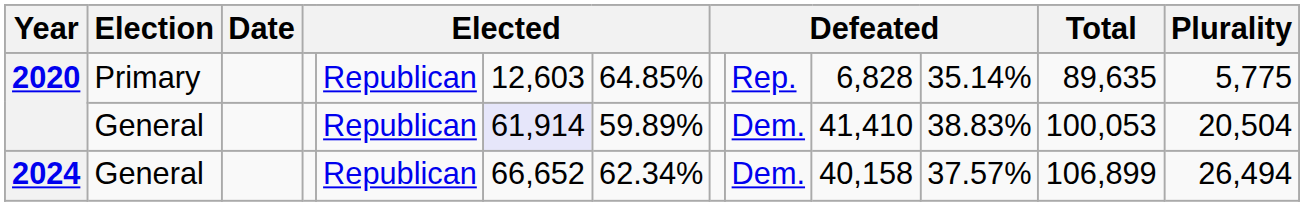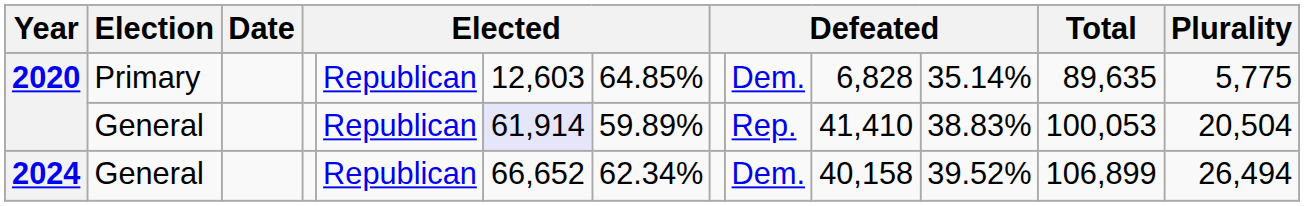2020 / Primary | column 9: Rep. -> Dem.
2020 / General | column 9: Dem. -> Rep.
2024 | column 11: 37.57% -> 39.52%
